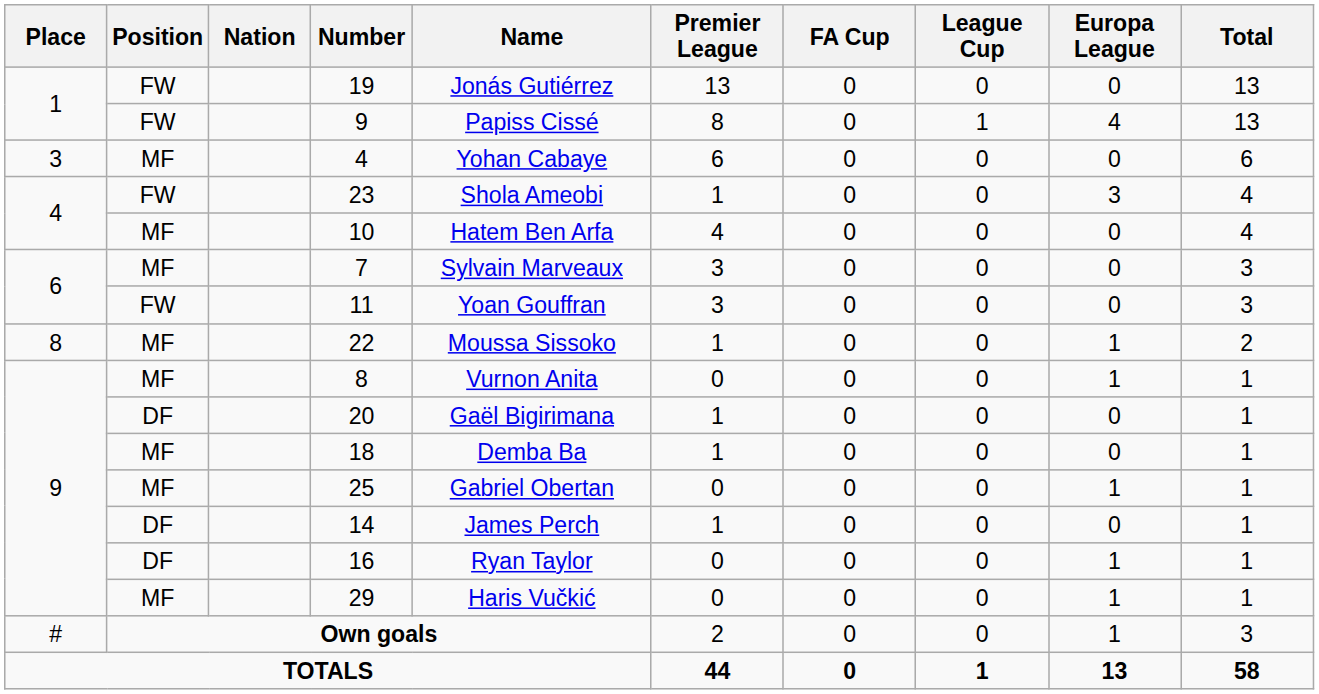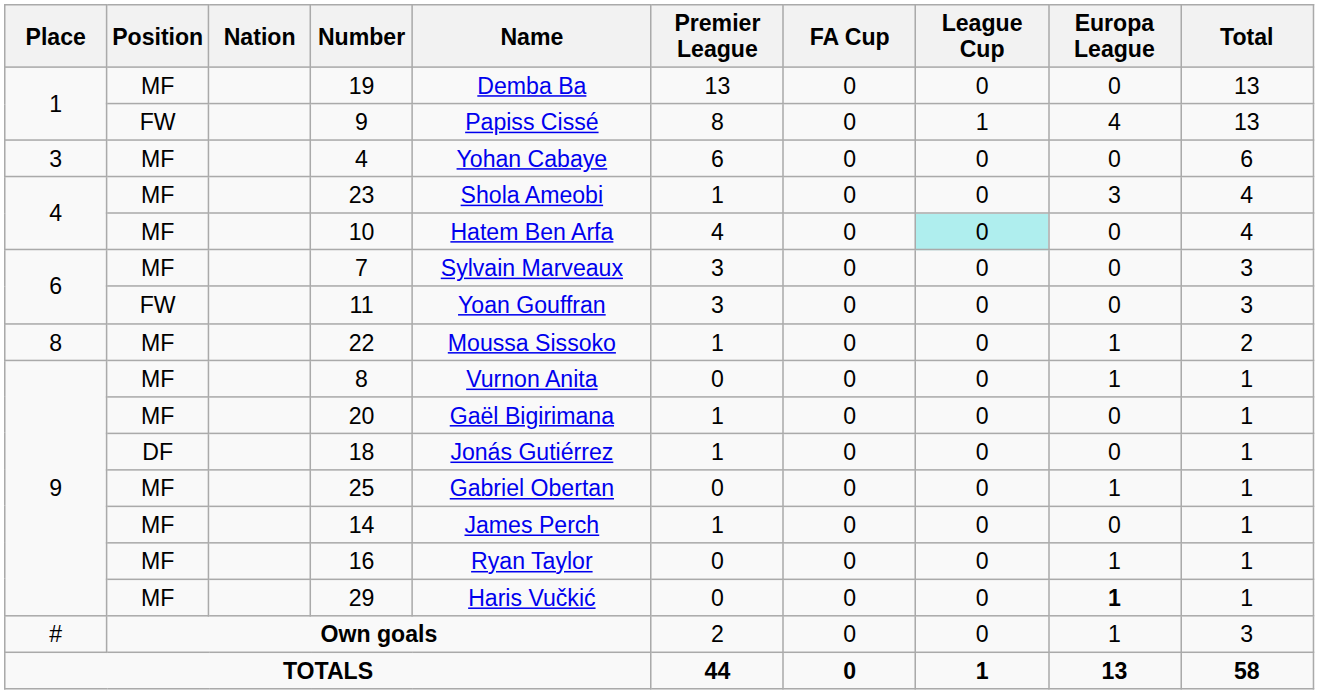19 | Position: FW -> MF
19 | Name: Jonás Gutiérrez -> Demba Ba
23 | Position: FW -> MF
10 | League Cup: no background -> paleturquoise background
20 | Position: DF -> MF
18 | Position: MF -> DF
18 | Name: Demba Ba -> Jonás Gutiérrez
14 | Position: DF -> MF
16 | Position: DF -> MF
29 | Europa League: normal -> bold
